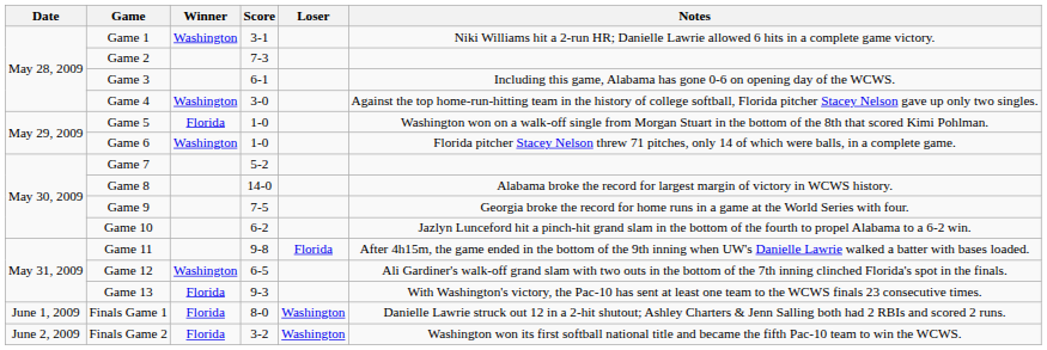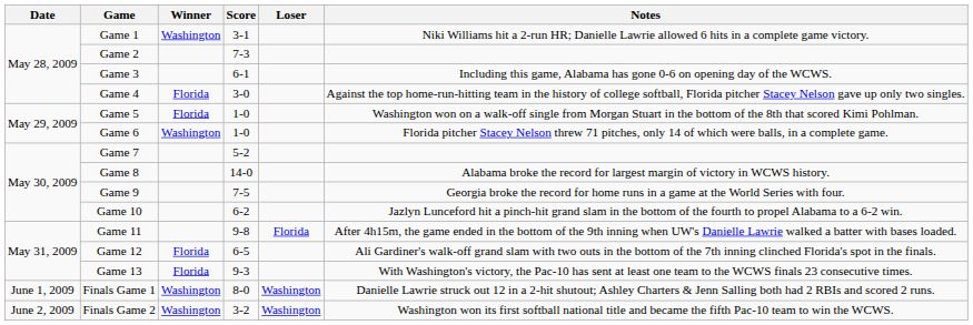Game 4 | Winner: Washington -> Florida
Game 12 | Winner: Washington -> Florida
Finals Game 1 | Winner: Florida -> Washington
Finals Game 2 | Winner: Florida -> Washington
